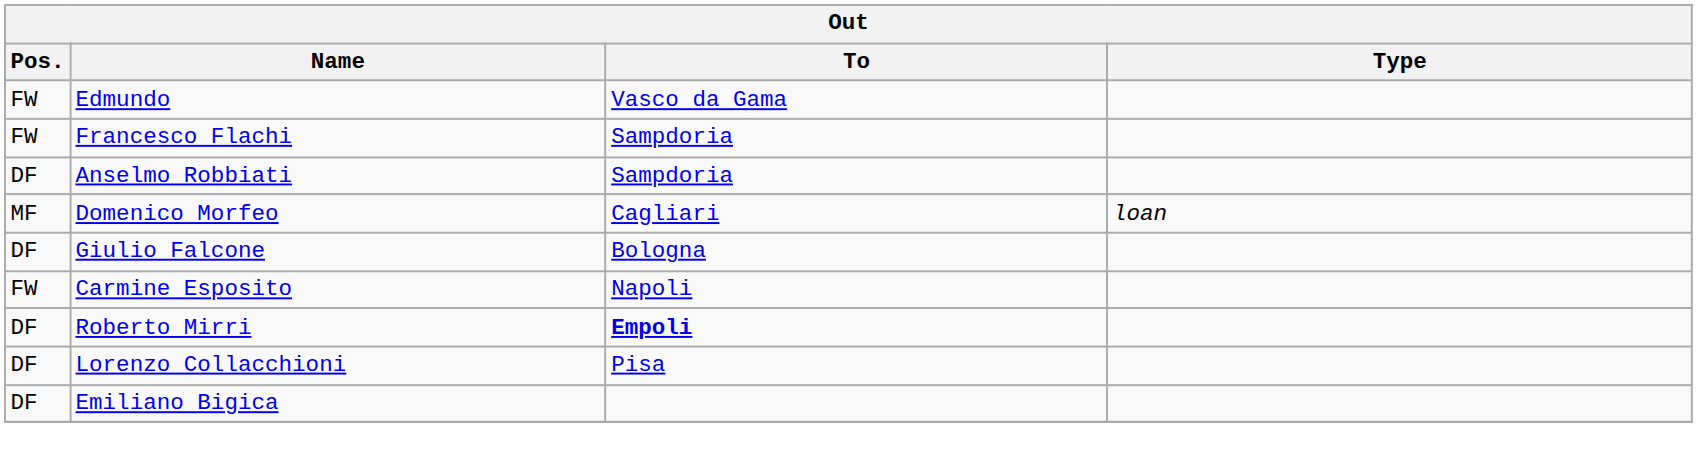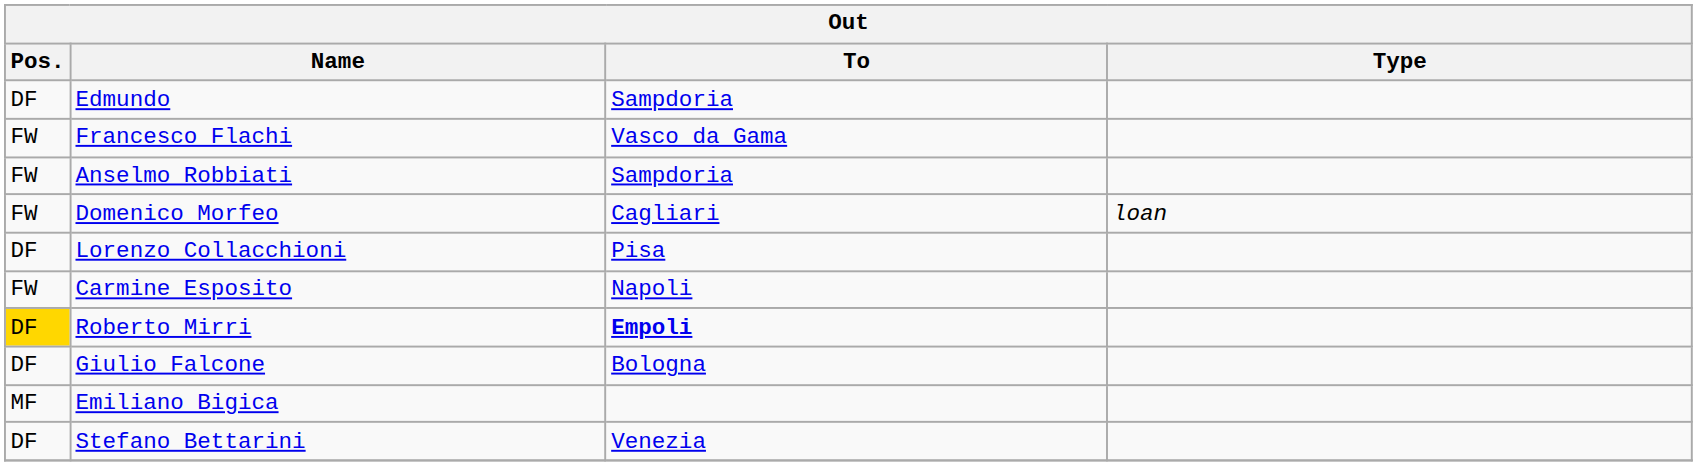Edmundo | Pos.: FW -> DF
Edmundo | To: Vasco da Gama -> Sampdoria
Francesco Flachi | To: Sampdoria -> Vasco da Gama
Anselmo Robbiati | Pos.: DF -> FW
Domenico Morfeo | Pos.: MF -> FW
rows swapped: Giulio Falcone <-> Lorenzo Collacchioni
Roberto Mirri | Pos.: no background -> gold background
Emiliano Bigica | Pos.: DF -> MF
+ row: DF | Stefano Bettarini | Venezia
